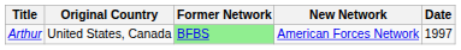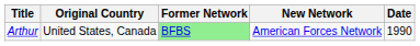Arthur | Date: 1997 -> 1990
